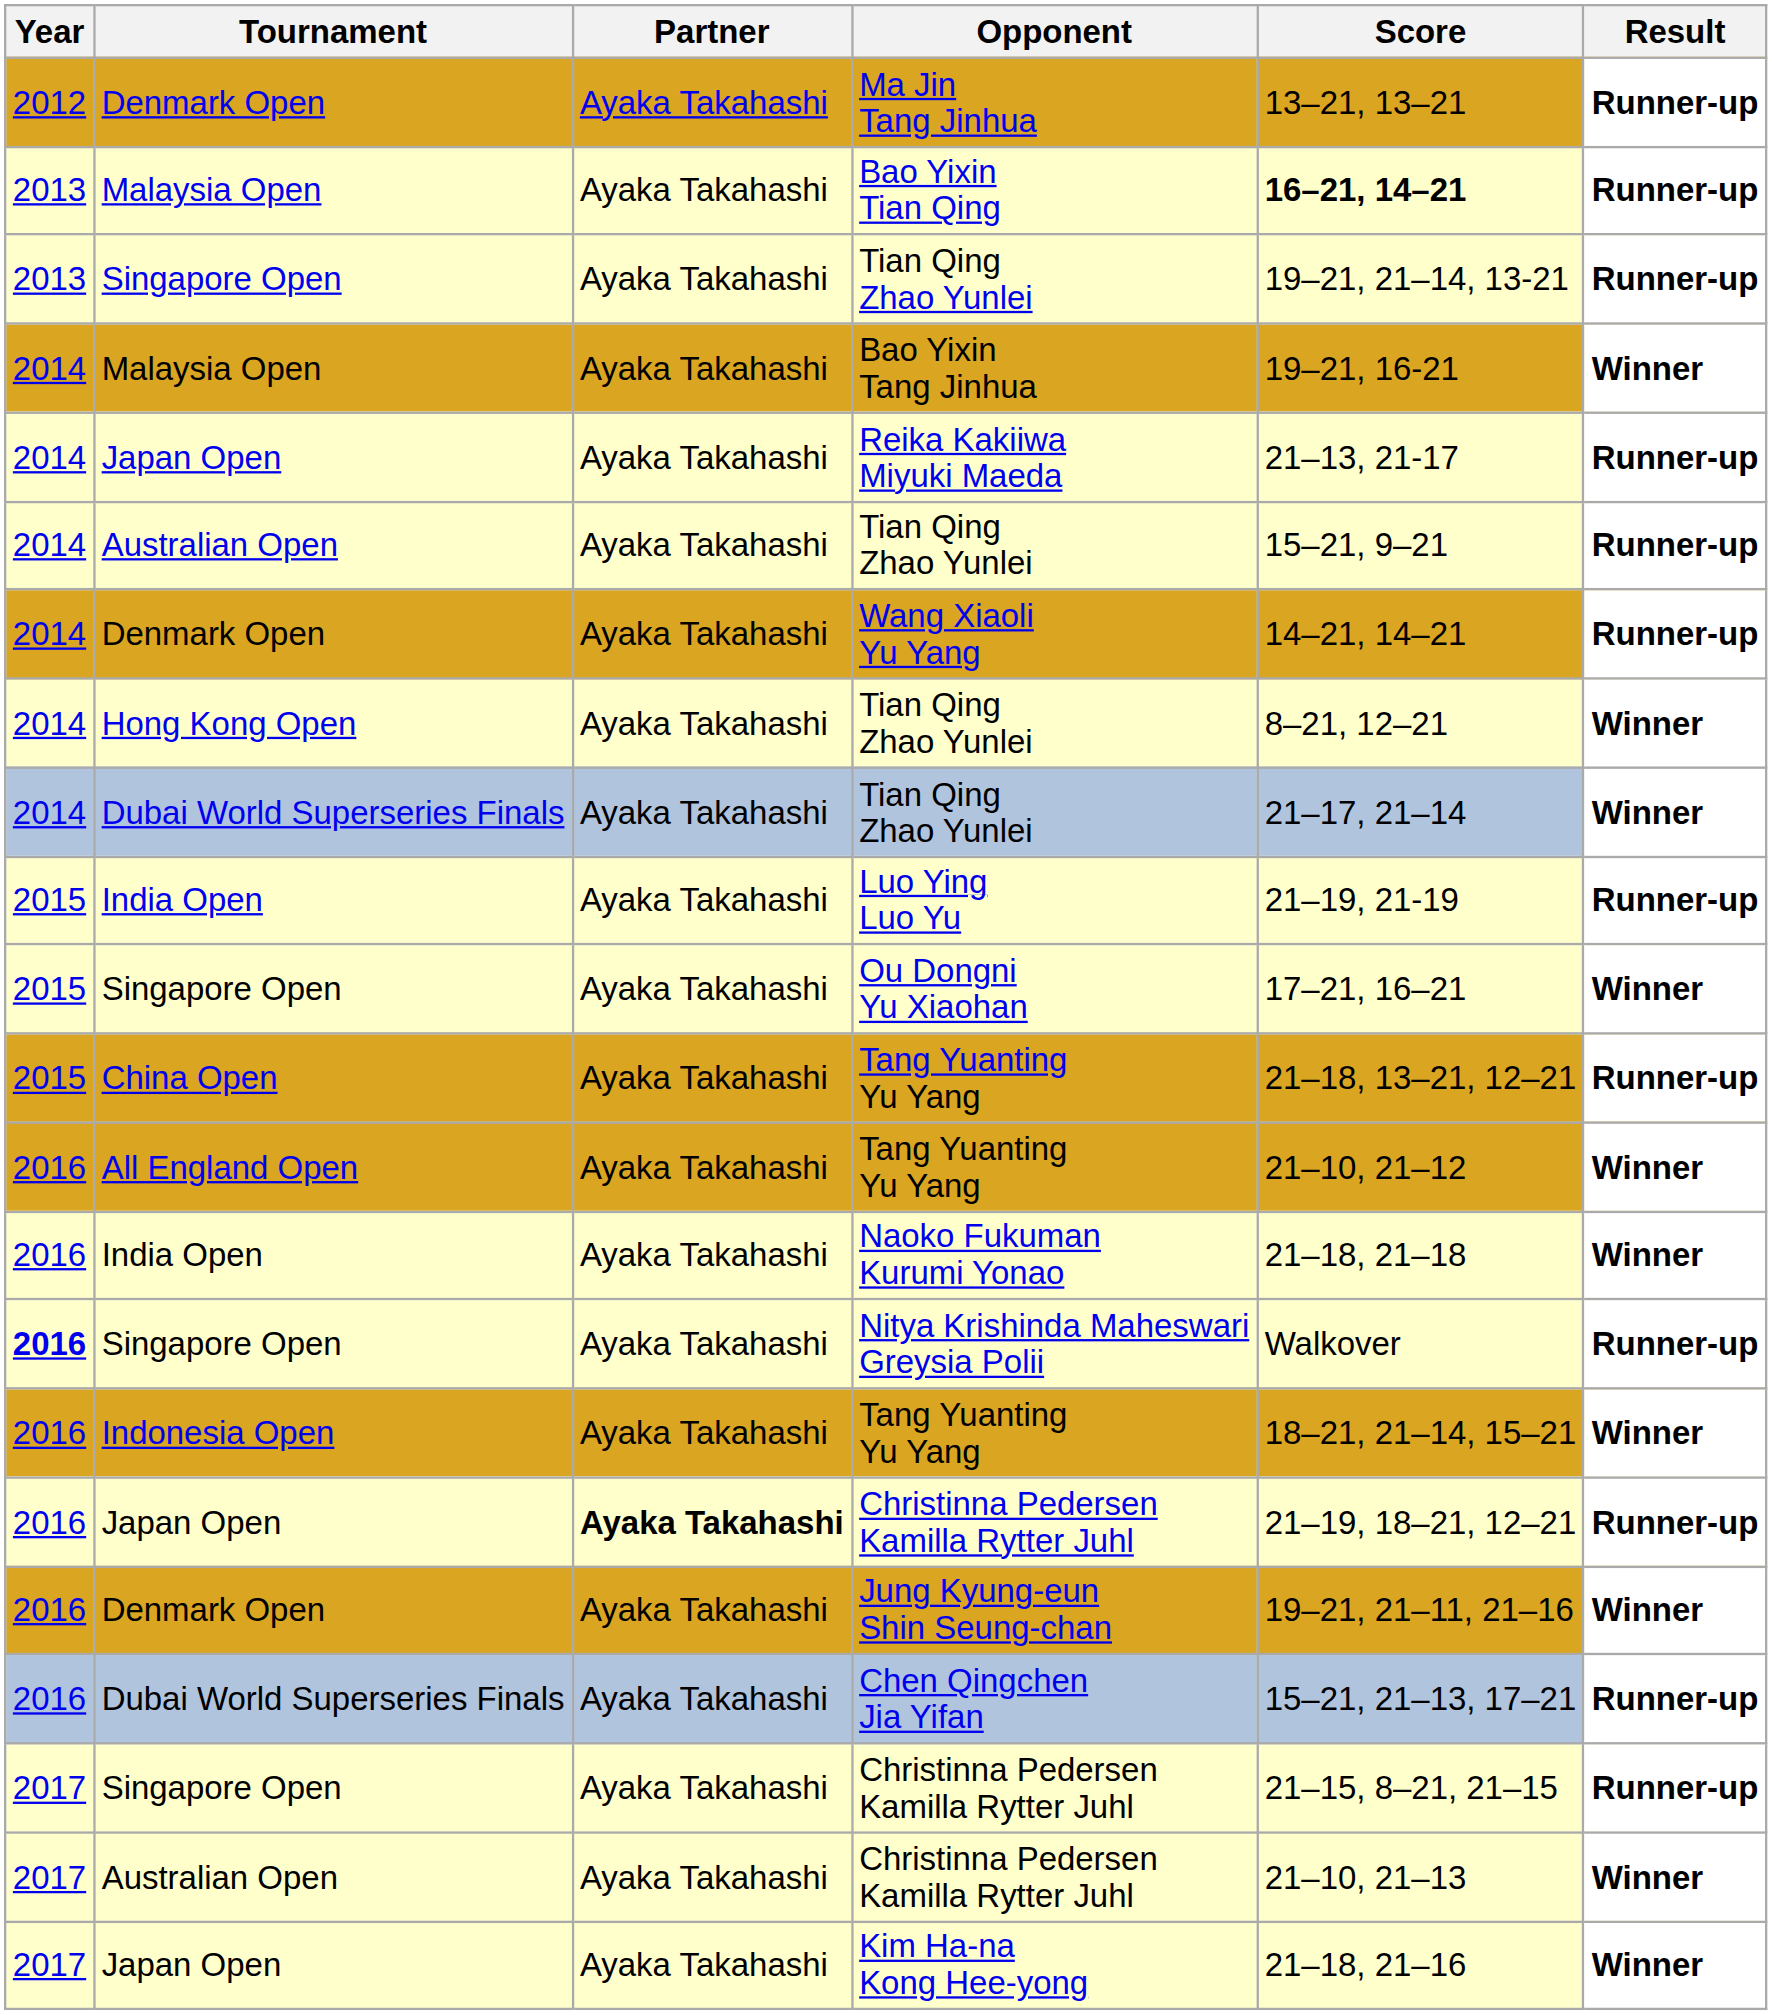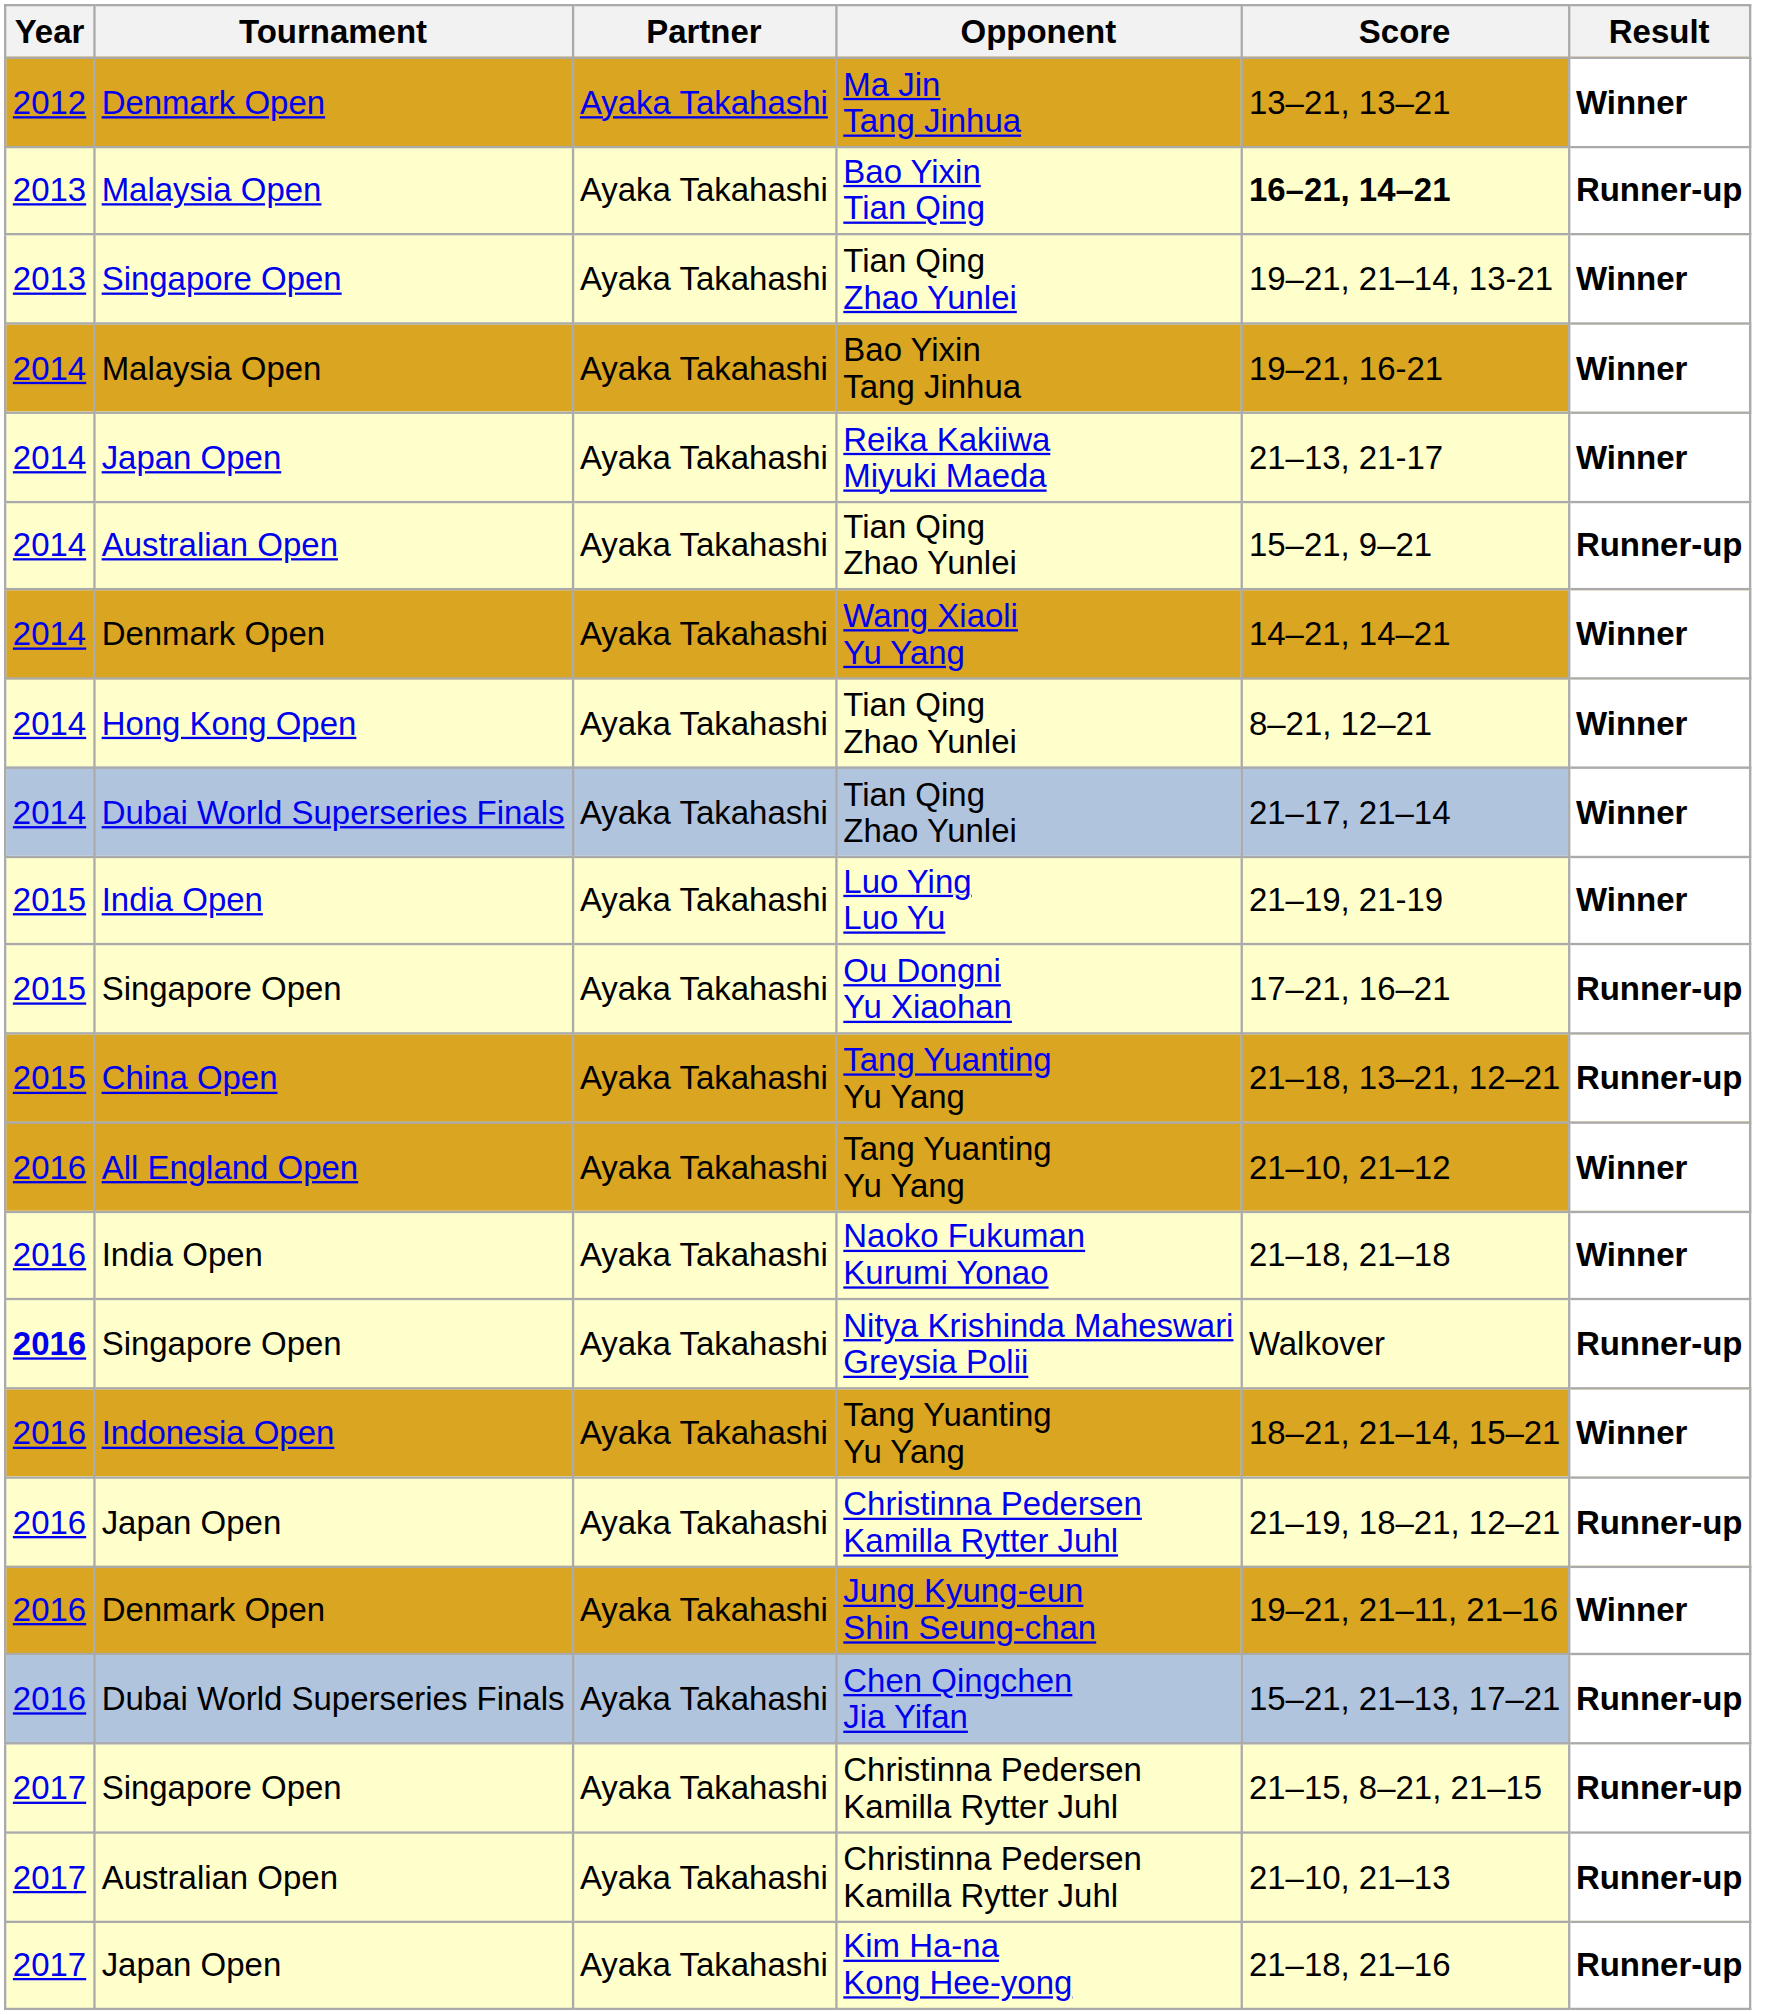Ma Jin Tang Jinhua | Result: Runner-up -> Winner
Singapore Open / Tian Qing Zhao Yunlei | Result: Runner-up -> Winner
Reika Kakiiwa Miyuki Maeda | Result: Runner-up -> Winner
Wang Xiaoli Yu Yang | Result: Runner-up -> Winner
Luo Ying Luo Yu | Result: Runner-up -> Winner
Ou Dongni Yu Xiaohan | Result: Winner -> Runner-up
Japan Open / Christinna Pedersen Kamilla Rytter Juhl | Partner: bold -> normal
Australian Open / Christinna Pedersen Kamilla Rytter Juhl | Result: Winner -> Runner-up
Kim Ha-na Kong Hee-yong | Result: Winner -> Runner-up
